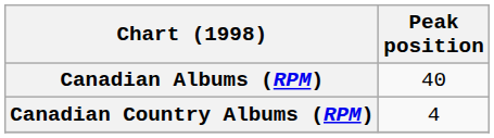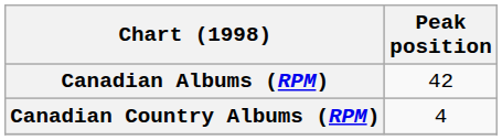Canadian Albums (RPM) | Peak position: 40 -> 42
